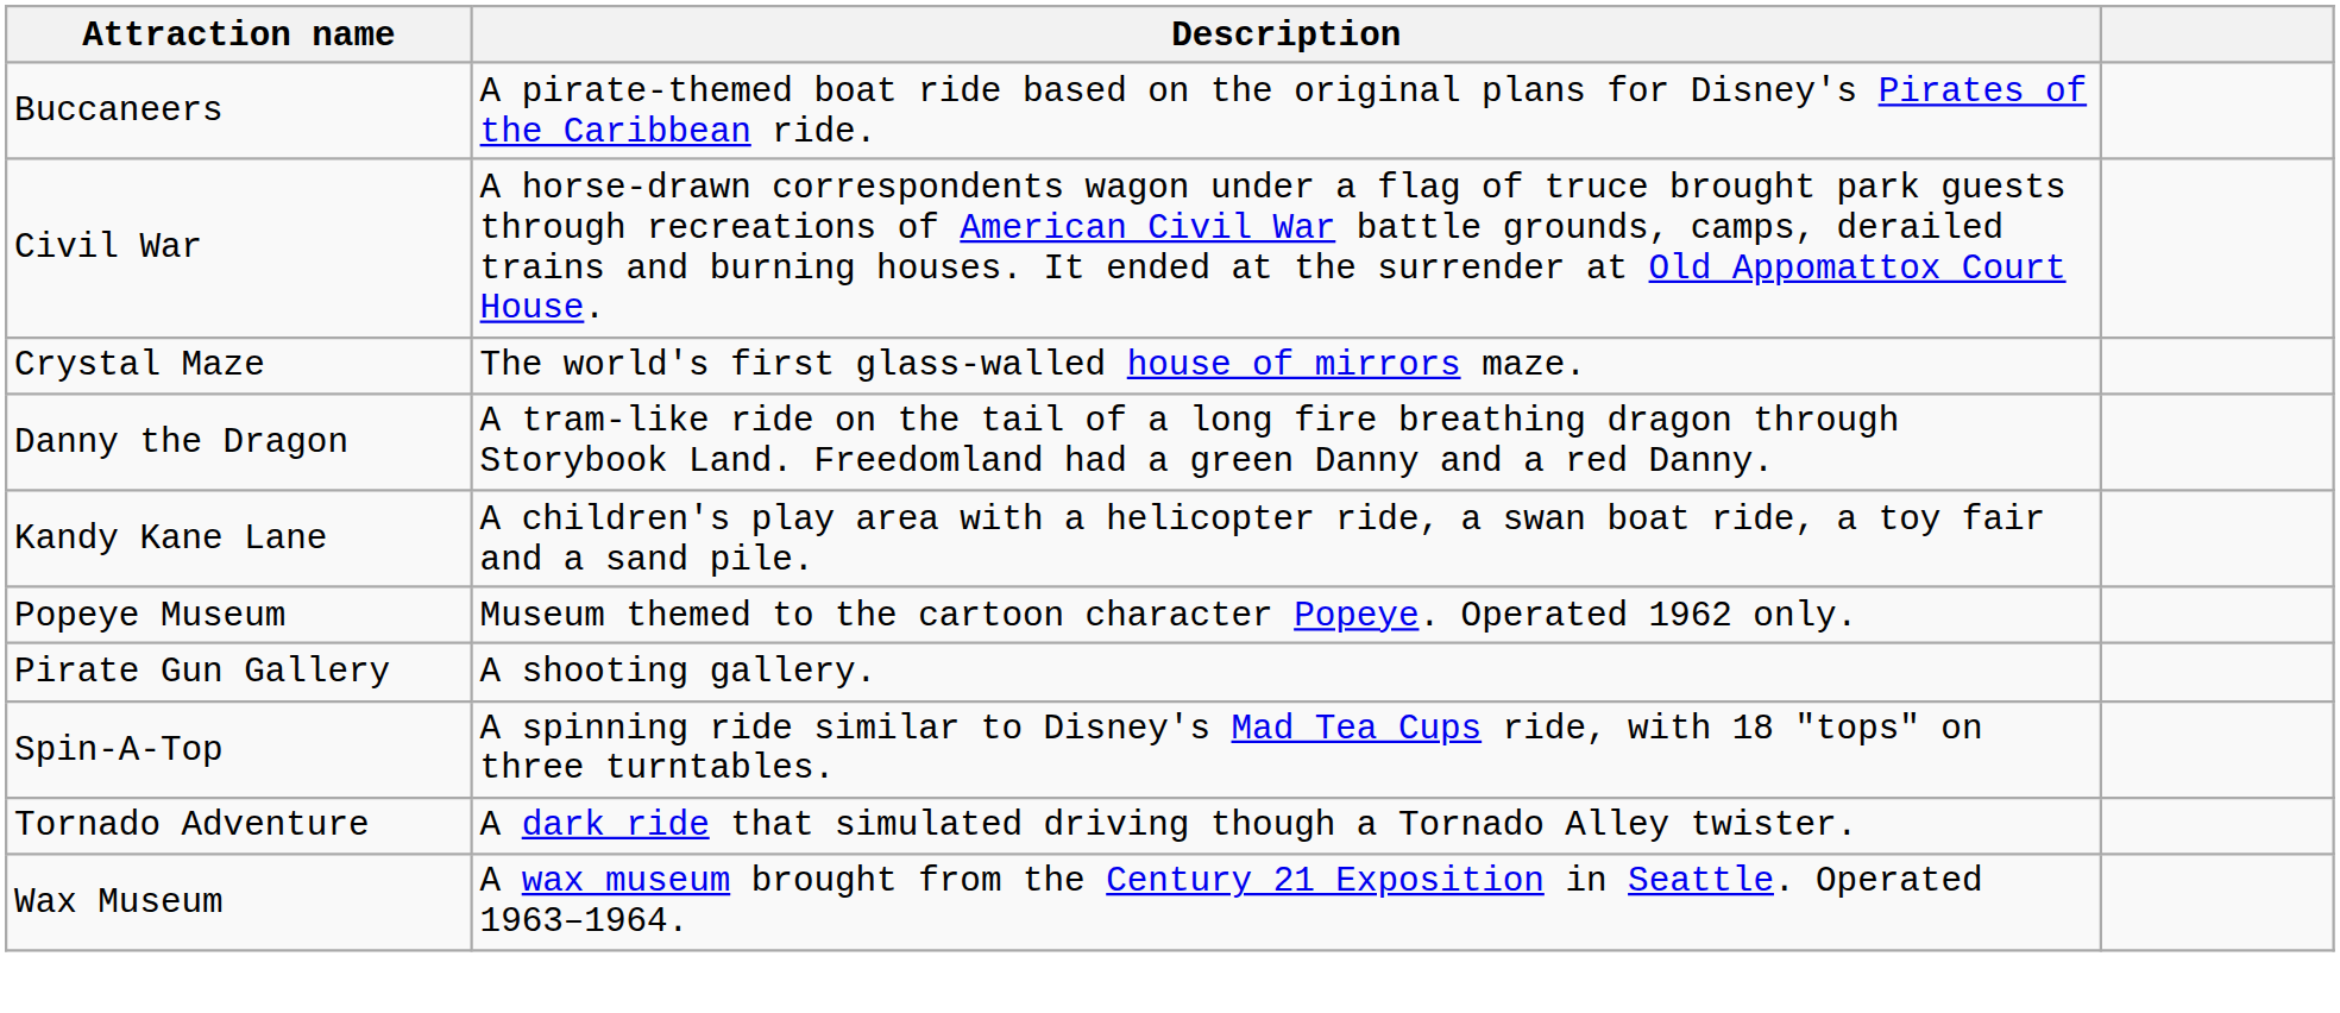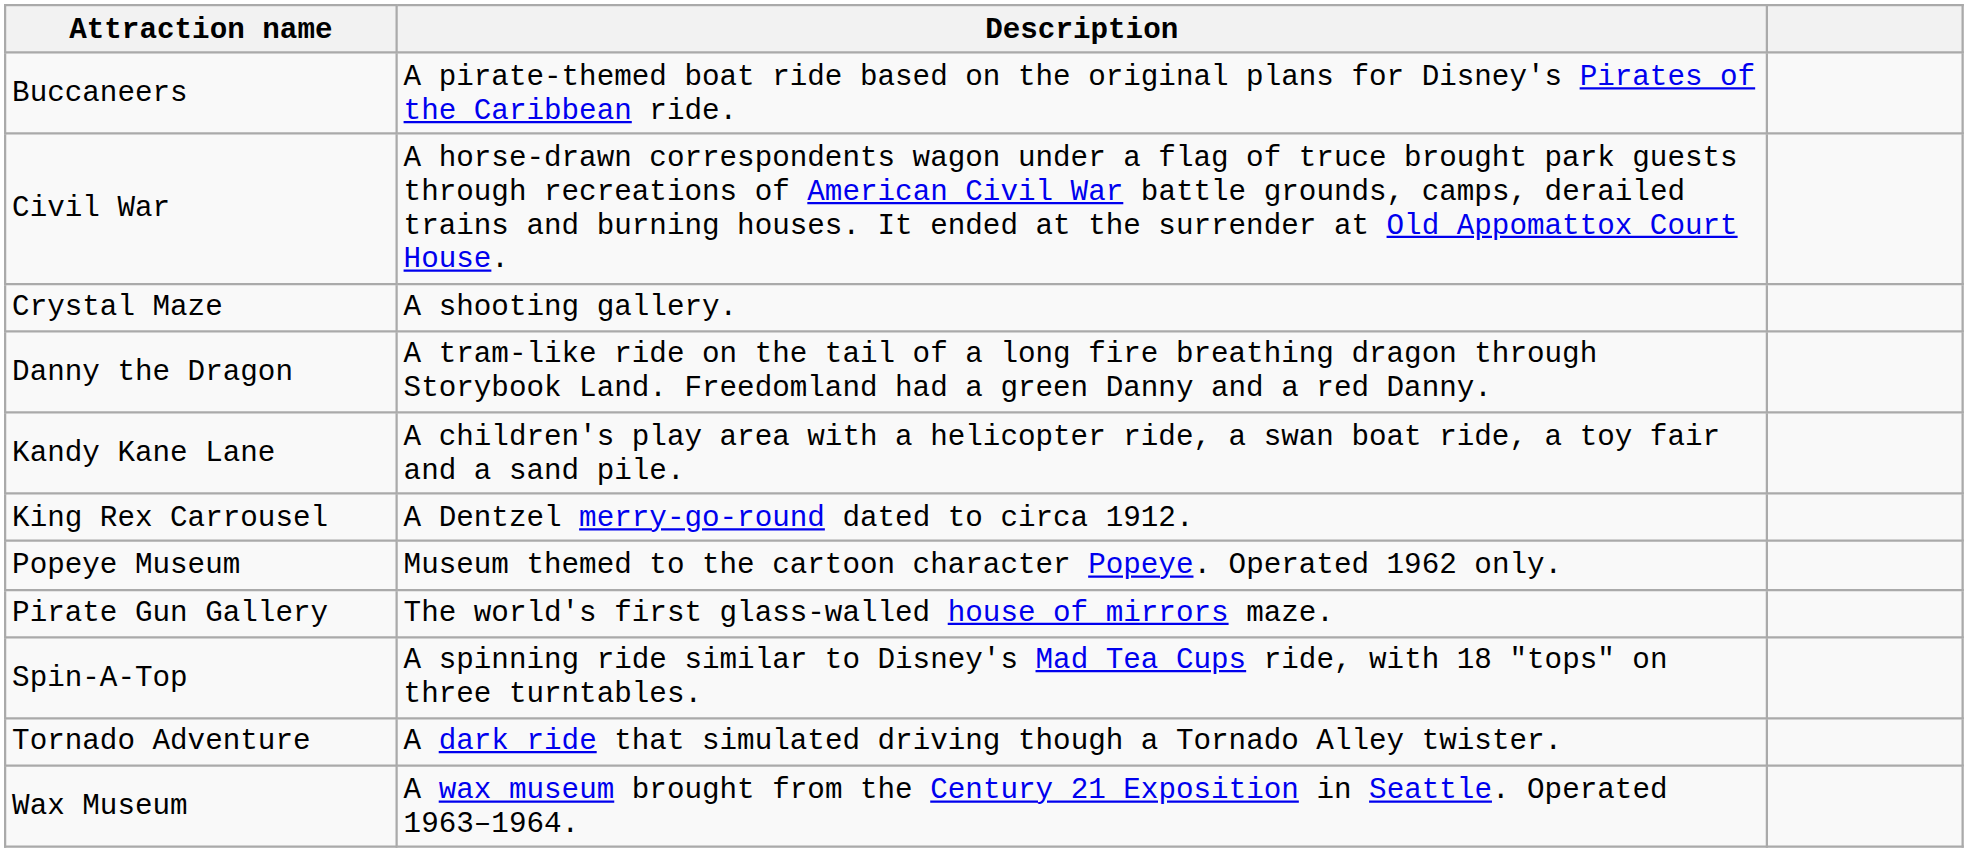Crystal Maze | Description: The world's first glass-walled house of mirrors maze. -> A shooting gallery.
+ row: King Rex Carrousel | A Dentzel merry-go-round dated to circa 1912.
Pirate Gun Gallery | Description: A shooting gallery. -> The world's first glass-walled house of mirrors maze.
